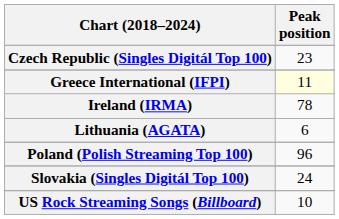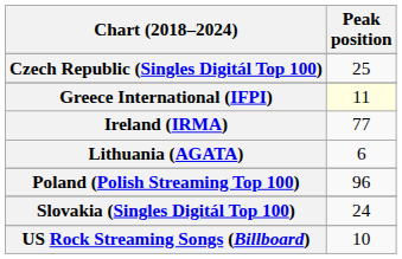Czech Republic (Singles Digitál Top 100) | Peak position: 23 -> 25
Ireland (IRMA) | Peak position: 78 -> 77
